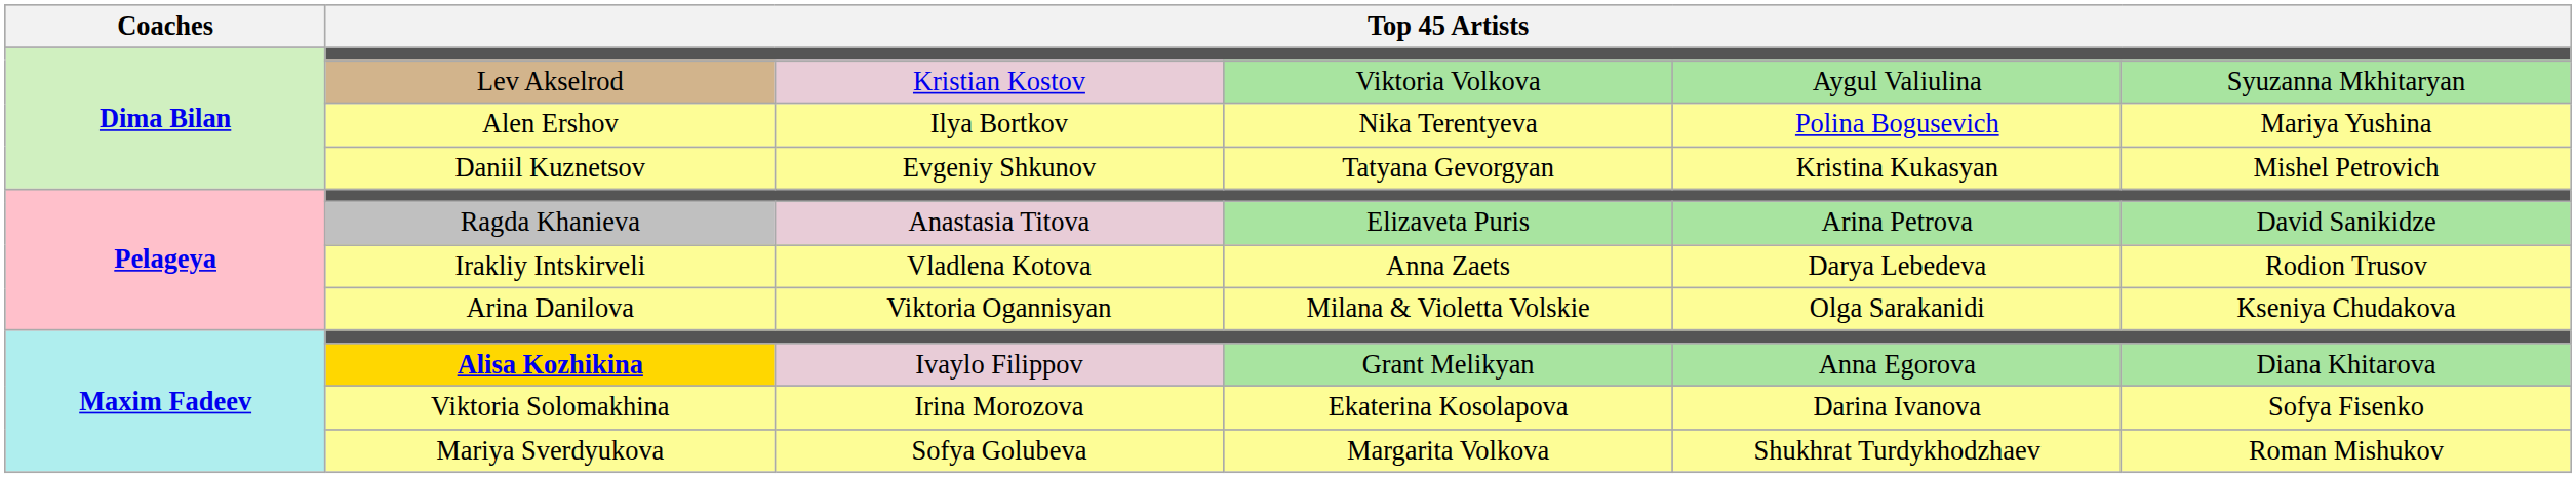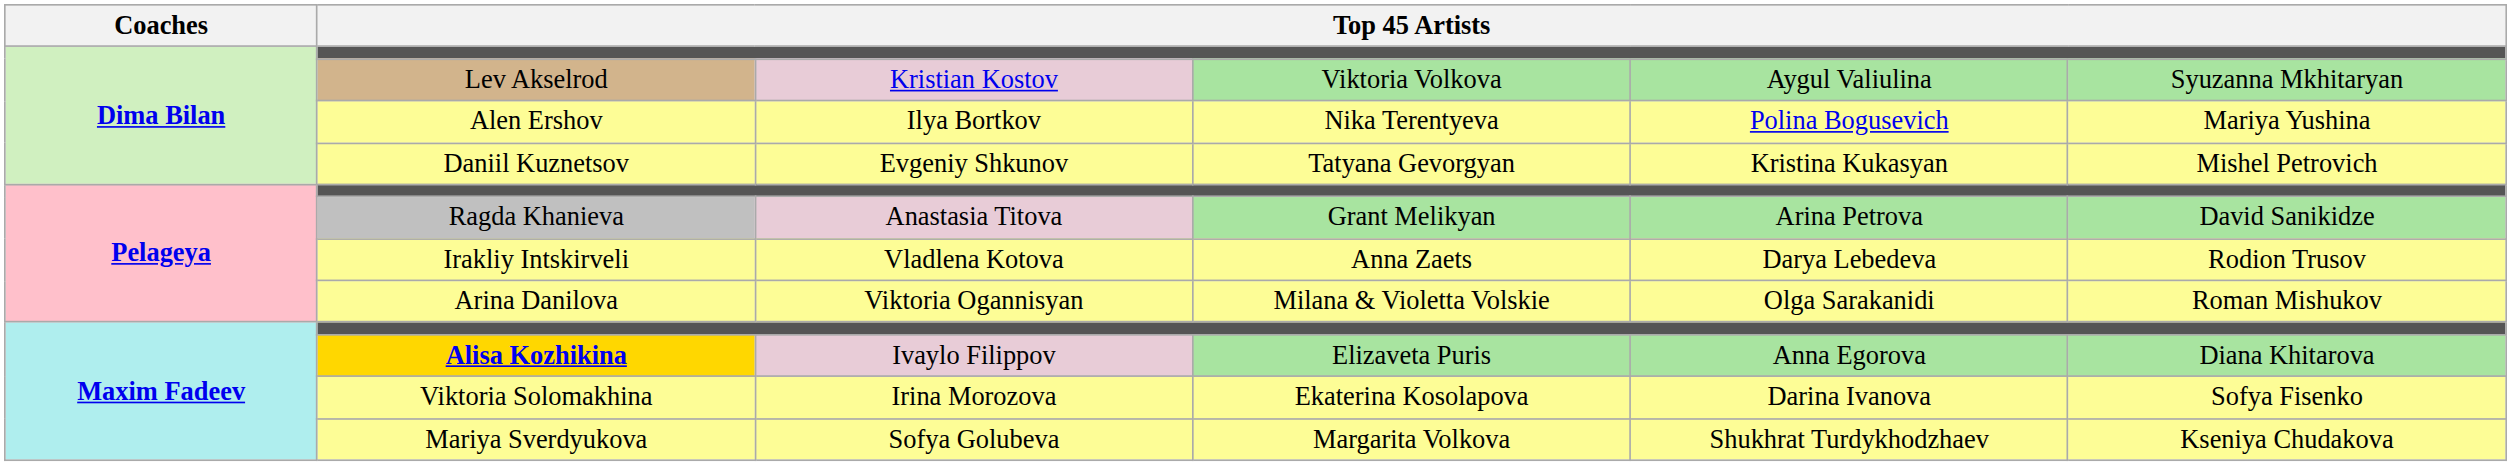Ragda Khanieva | column 4: Elizaveta Puris -> Grant Melikyan
Arina Danilova | column 6: Kseniya Chudakova -> Roman Mishukov
Alisa Kozhikina | column 4: Grant Melikyan -> Elizaveta Puris
Mariya Sverdyukova | column 6: Roman Mishukov -> Kseniya Chudakova
